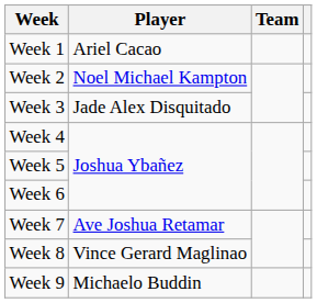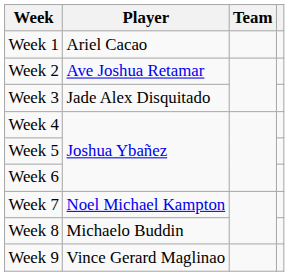Week 2 | Player: Noel Michael Kampton -> Ave Joshua Retamar
Week 7 | Player: Ave Joshua Retamar -> Noel Michael Kampton
Week 8 | Player: Vince Gerard Maglinao -> Michaelo Buddin
Week 9 | Player: Michaelo Buddin -> Vince Gerard Maglinao
